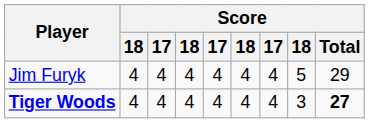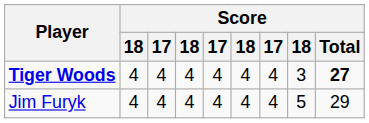rows swapped: Tiger Woods <-> Jim Furyk
